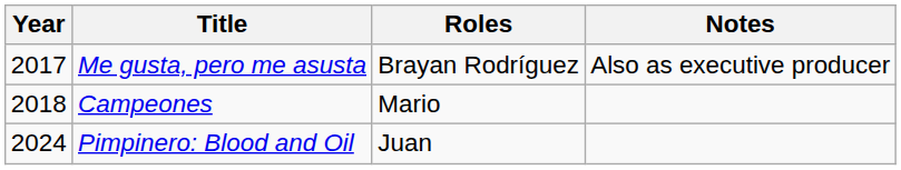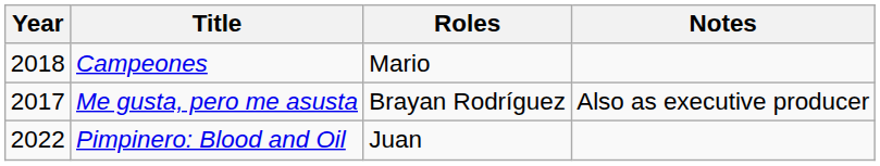rows swapped: Me gusta, pero me asusta <-> Campeones
Pimpinero: Blood and Oil | Year: 2024 -> 2022
